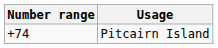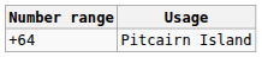Pitcairn Island | Number range: +74 -> +64
